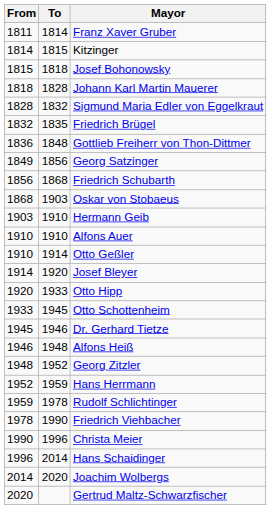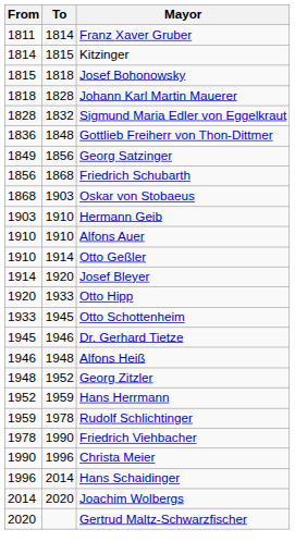- row: 1832 | 1835 | Friedrich Brügel
